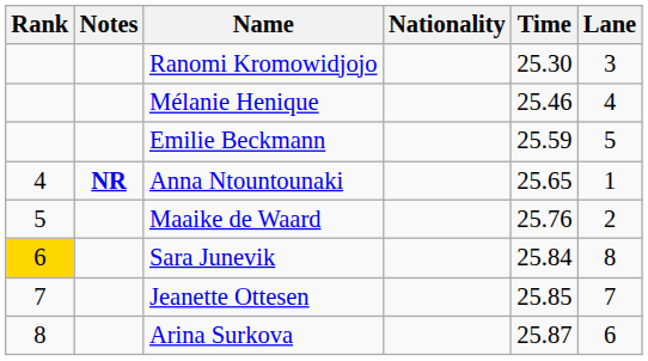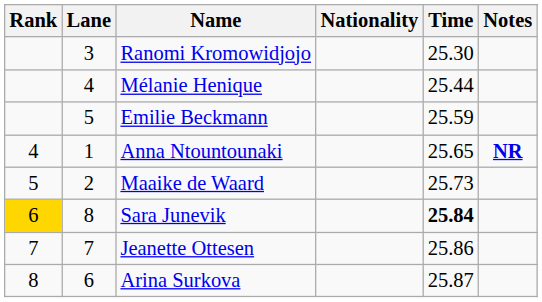columns swapped: Lane <-> Notes
Mélanie Henique | Time: 25.46 -> 25.44
Maaike de Waard | Time: 25.76 -> 25.73
Sara Junevik | Time: normal -> bold
Jeanette Ottesen | Time: 25.85 -> 25.86
